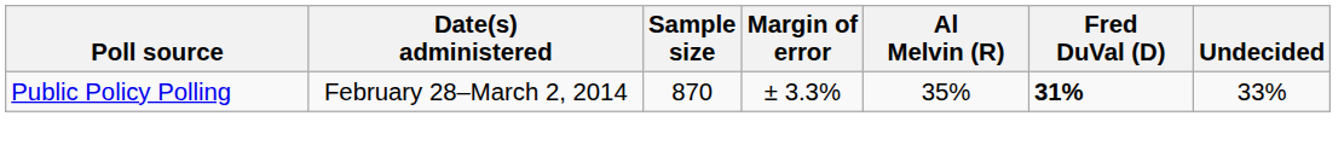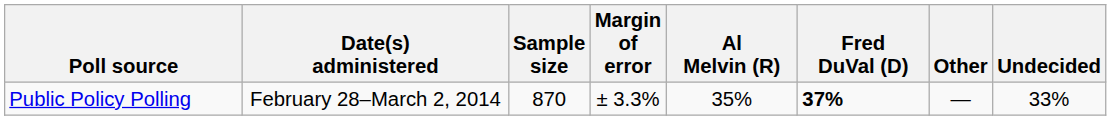+ column: Other | —
Public Policy Polling | Fred DuVal (D): 31% -> 37%
